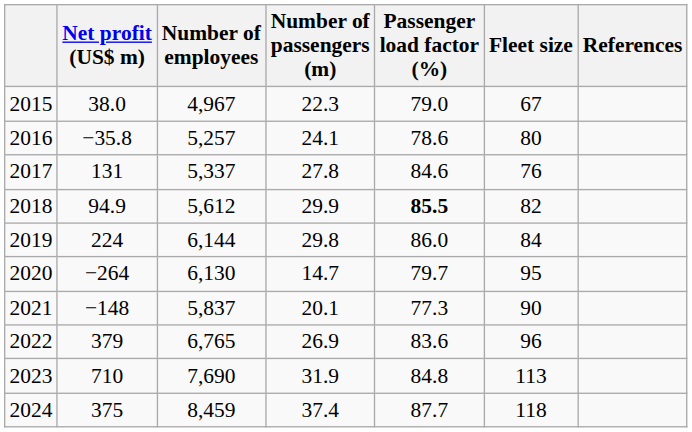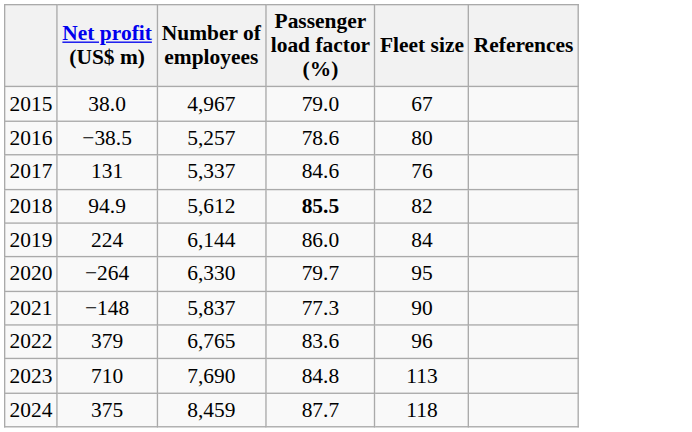- column: Number of passengers (m) | 22.3 | 24.1 | 27.8 | 29.9 | 29.8 | 14.7 | 20.1 | 26.9 | 31.9 | 37.4
2016 | Net profit (US$ m): −35.8 -> −38.5
2020 | Number of employees: 6,130 -> 6,330
